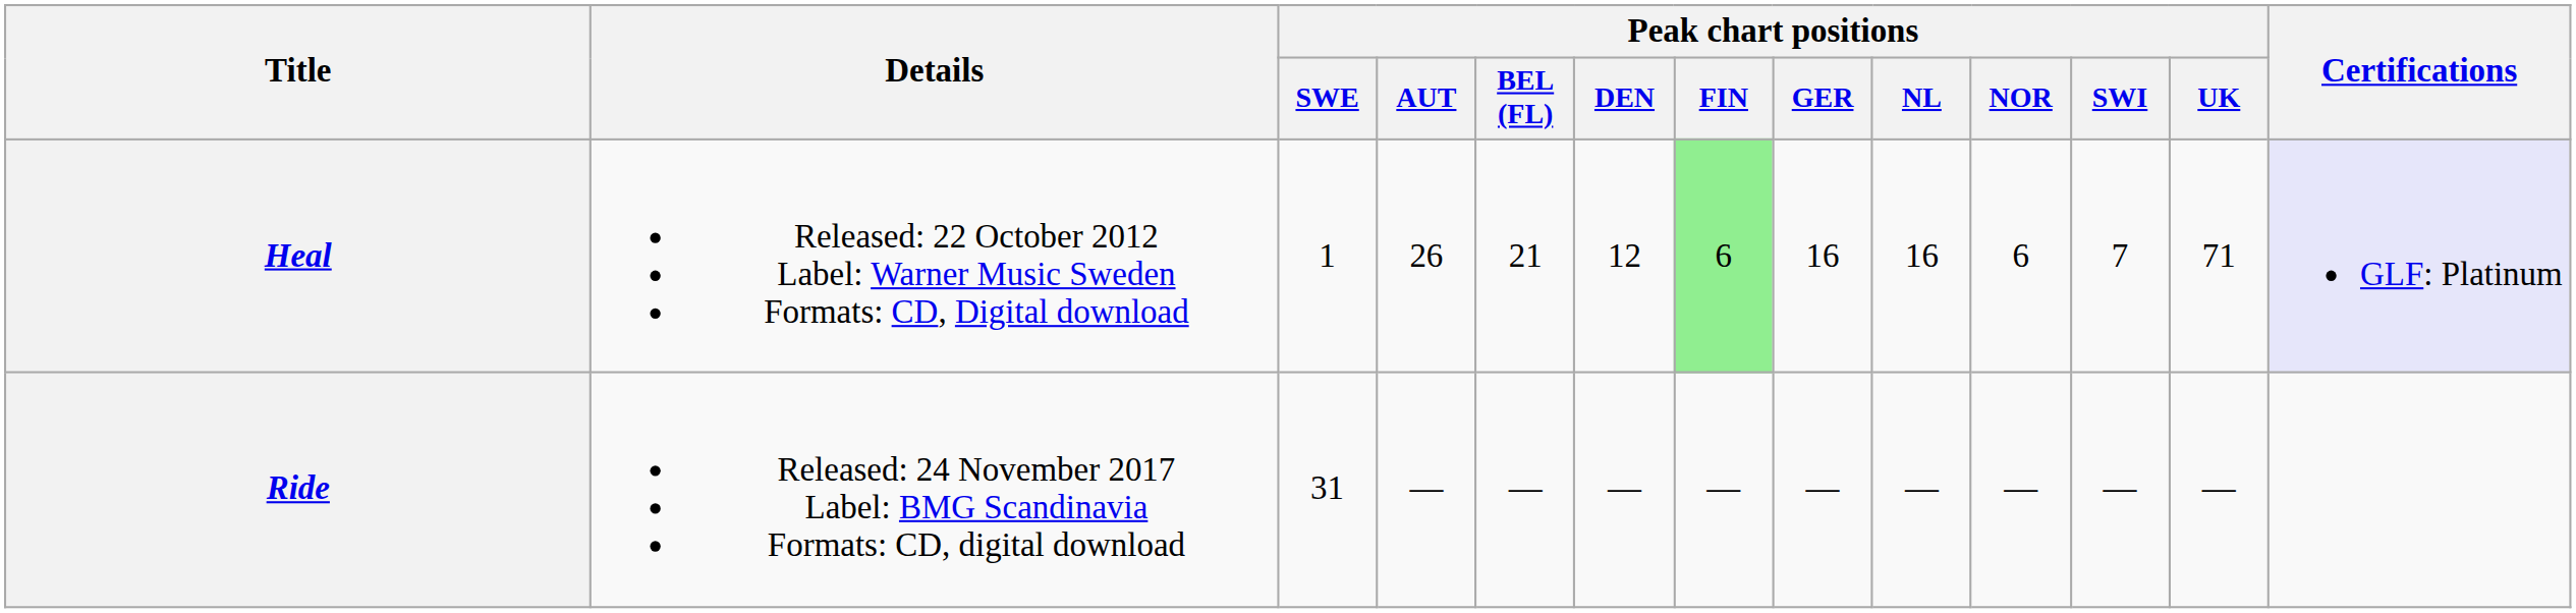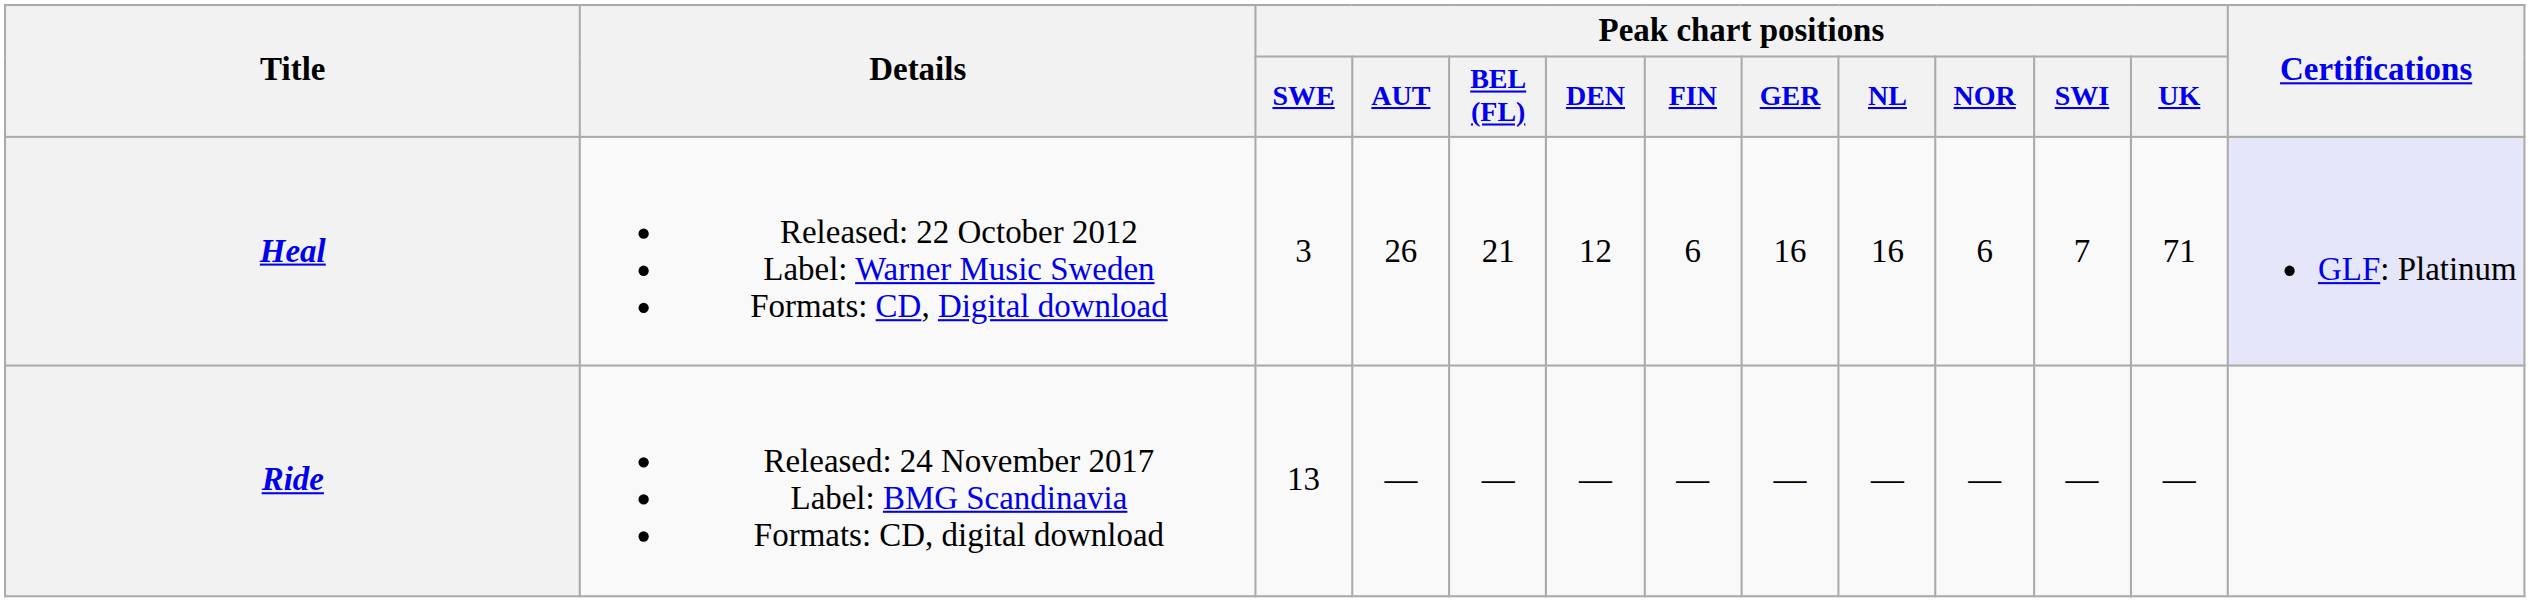Heal | Peak chart positions / SWE: 1 -> 3
Heal | Peak chart positions / FIN: lightgreen background -> no background
Ride | Peak chart positions / SWE: 31 -> 13
